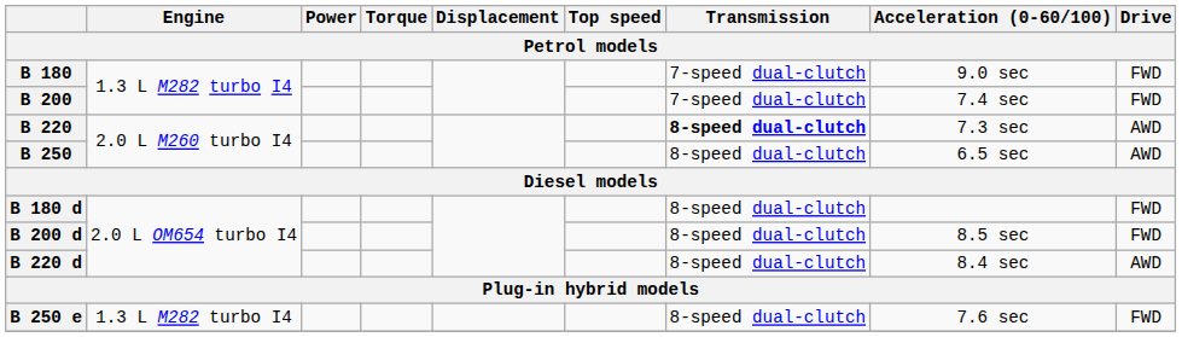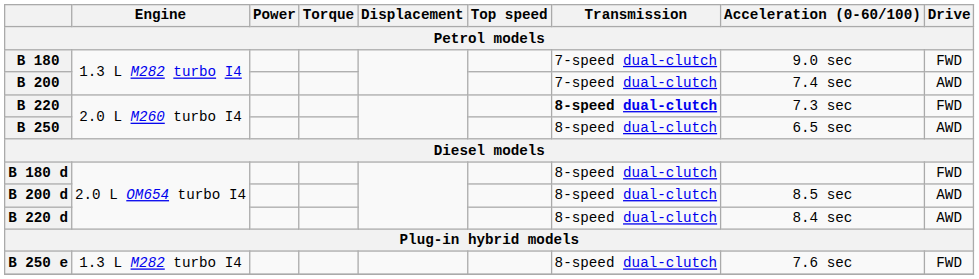B 200 | Drive: FWD -> AWD
B 220 | Drive: AWD -> FWD
B 200 d | Drive: FWD -> AWD
